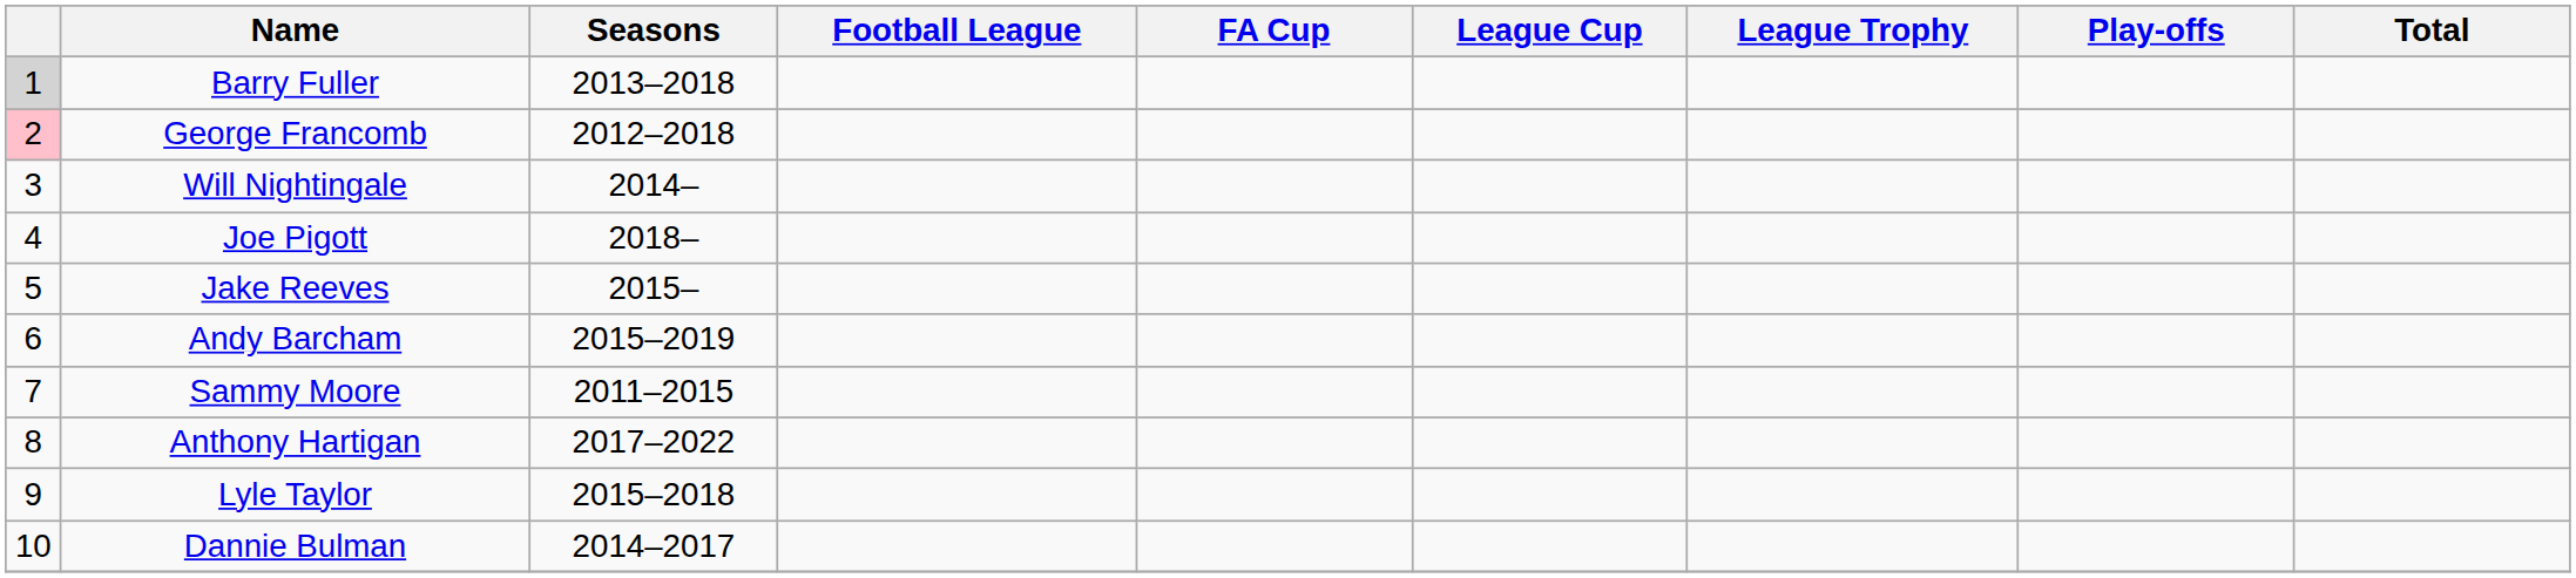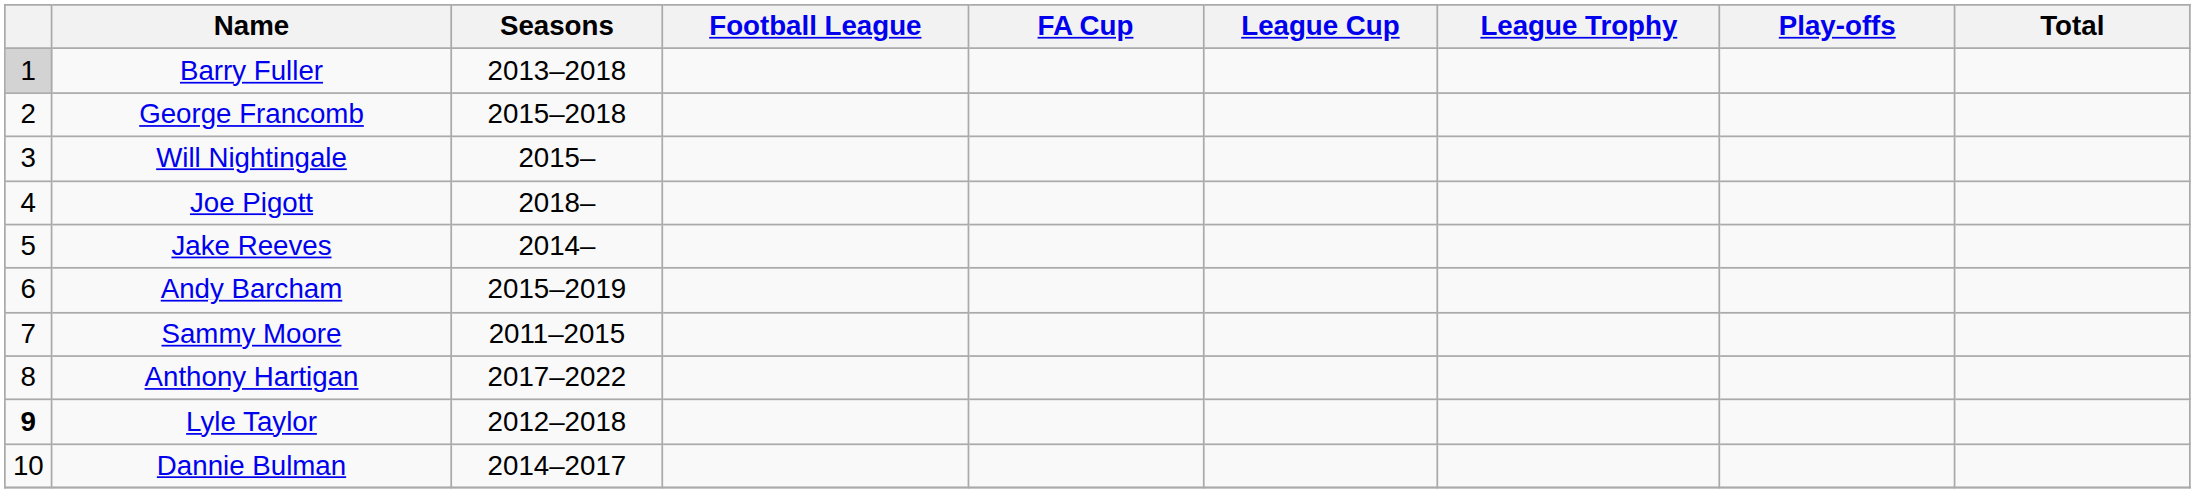George Francomb | column 1: pink background -> no background
George Francomb | Seasons: 2012–2018 -> 2015–2018
Will Nightingale | Seasons: 2014– -> 2015–
Jake Reeves | Seasons: 2015– -> 2014–
Lyle Taylor | column 1: normal -> bold
Lyle Taylor | Seasons: 2015–2018 -> 2012–2018
